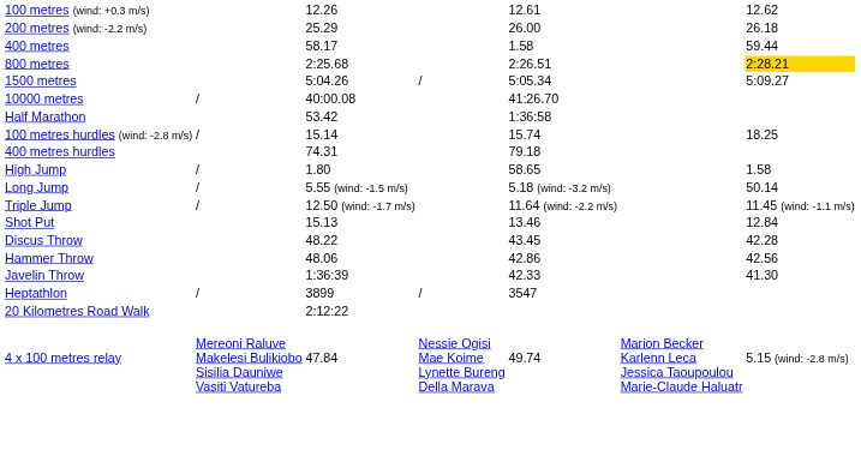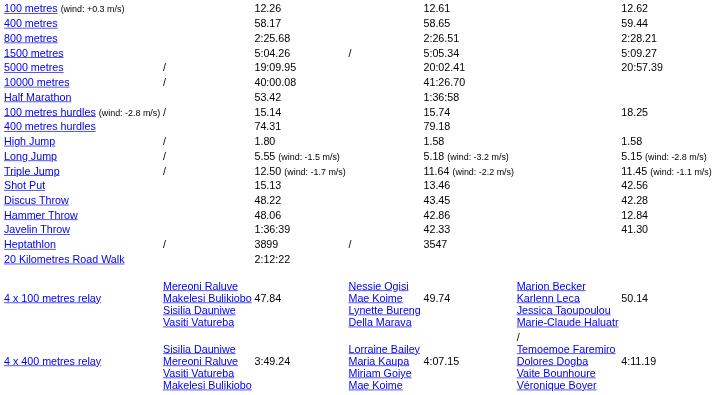- row: 200 metres (wind: -2.2 m/s) | 25.29 | 26.00 | 26.18
400 metres | column 5: 1.58 -> 58.65
800 metres | column 7: gold background -> no background
+ row: 5000 metres | / | 19:09.95 | 20:02.41 | 20:57.39
High Jump | column 5: 58.65 -> 1.58
Long Jump | column 7: 50.14 -> 5.15 (wind: -2.8 m/s)
Shot Put | column 7: 12.84 -> 42.56
Hammer Throw | column 7: 42.56 -> 12.84
4 x 100 metres relay | column 7: 5.15 (wind: -2.8 m/s) -> 50.14
+ row: 4 x 400 metres relay | Sisilia Dauniwe Mereoni Raluve Vasiti Vatureba Makelesi Bulikiobo | 3:49.24 | Lorraine Bailey Maria Kaupa Miriam Goiye Mae Koime | 4:07.15 | / Temoemoe Faremiro Dolores Dogba Vaite Bounhoure Véronique Boyer | 4:11.19
